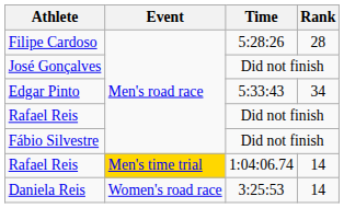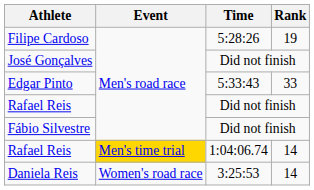Filipe Cardoso | Rank: 28 -> 19
Edgar Pinto | Rank: 34 -> 33
